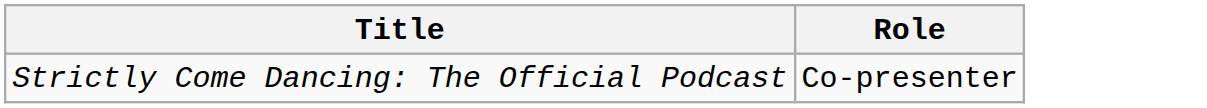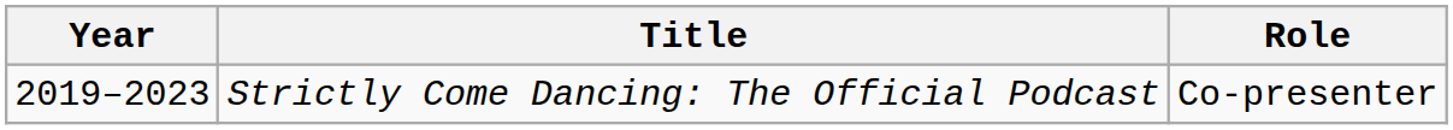+ column: Year | 2019–2023
